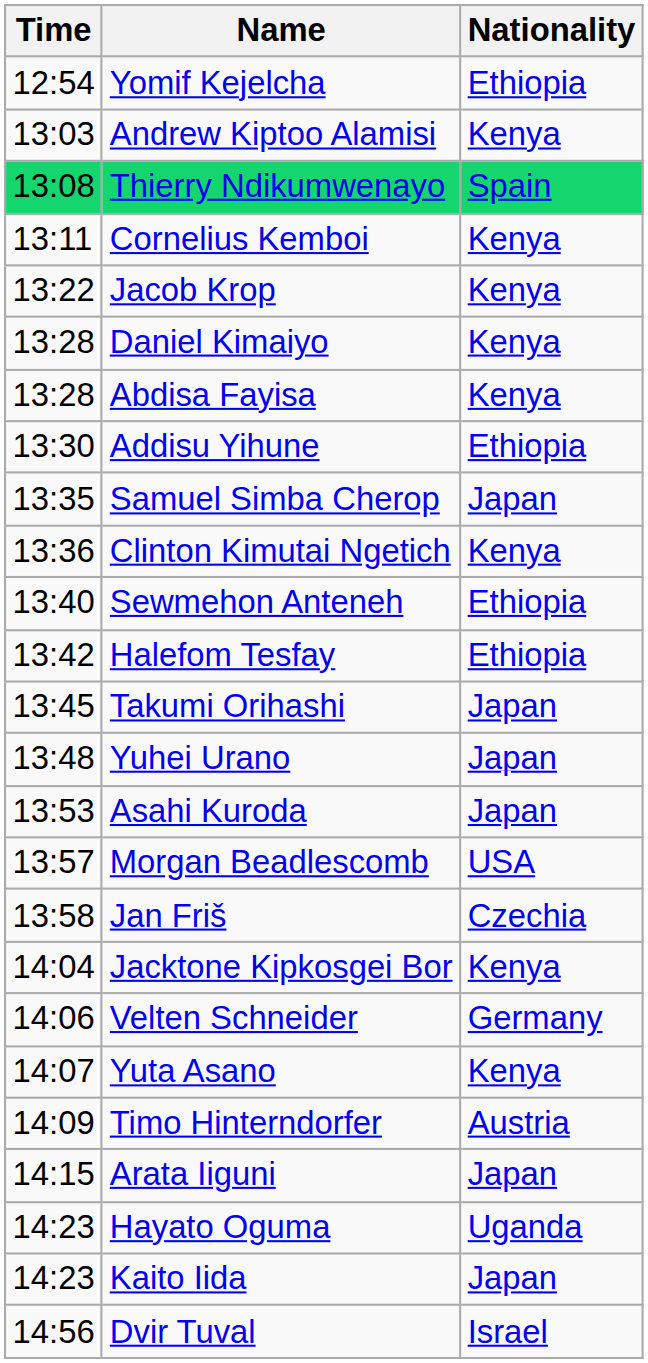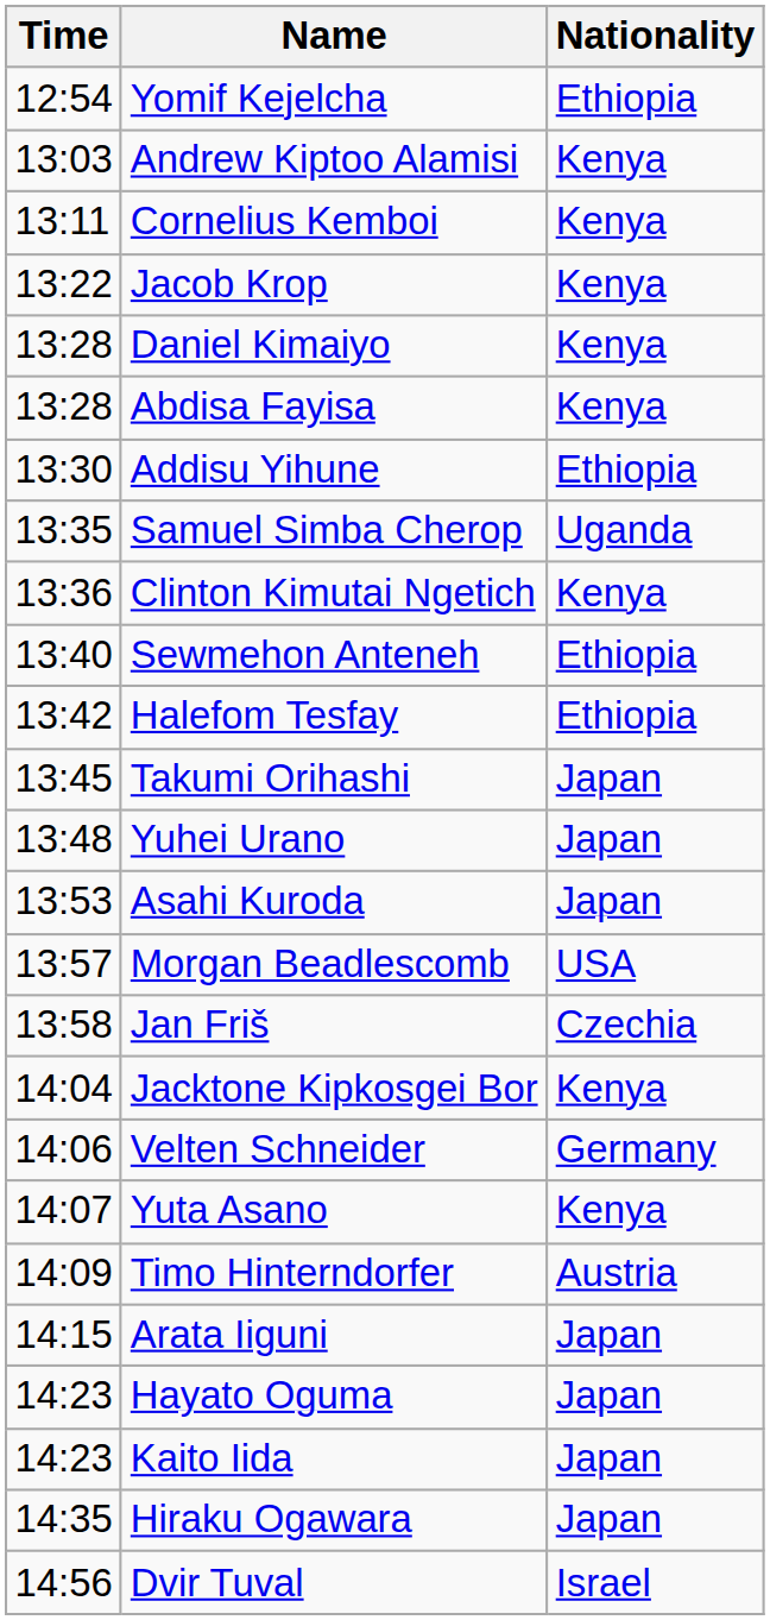- row: 13:08 | Thierry Ndikumwenayo | Spain
Samuel Simba Cherop | Nationality: Japan -> Uganda
Hayato Oguma | Nationality: Uganda -> Japan
+ row: 14:35 | Hiraku Ogawara | Japan
